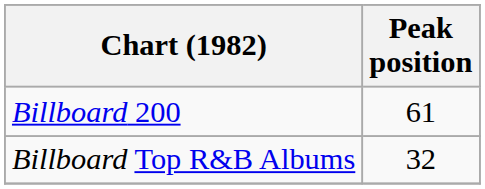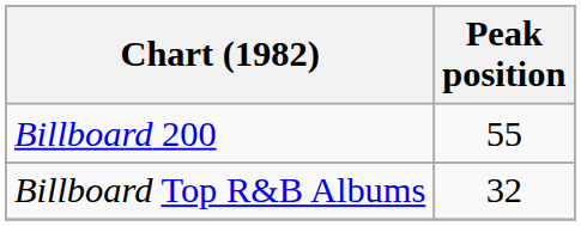Billboard 200 | Peak position: 61 -> 55
